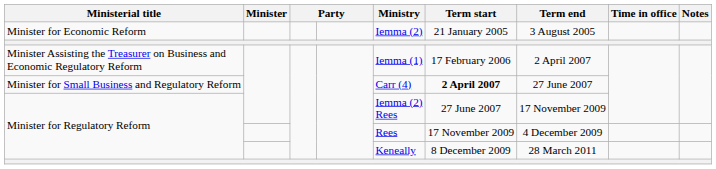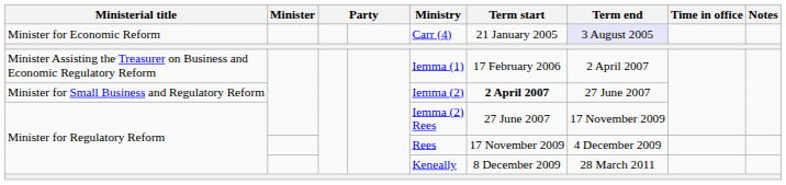Minister for Economic Reform | Ministry: Iemma (2) -> Carr (4)
Minister for Economic Reform | Term end: no background -> lavender background
Minister for Small Business and Regulatory Reform | Ministry: Carr (4) -> Iemma (2)
